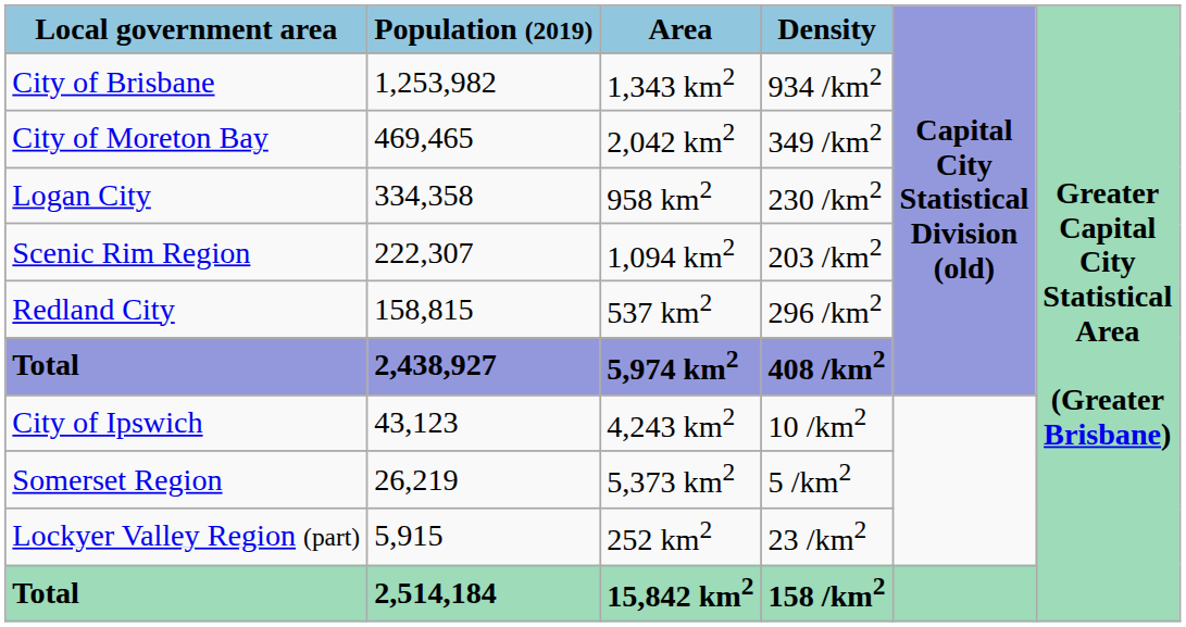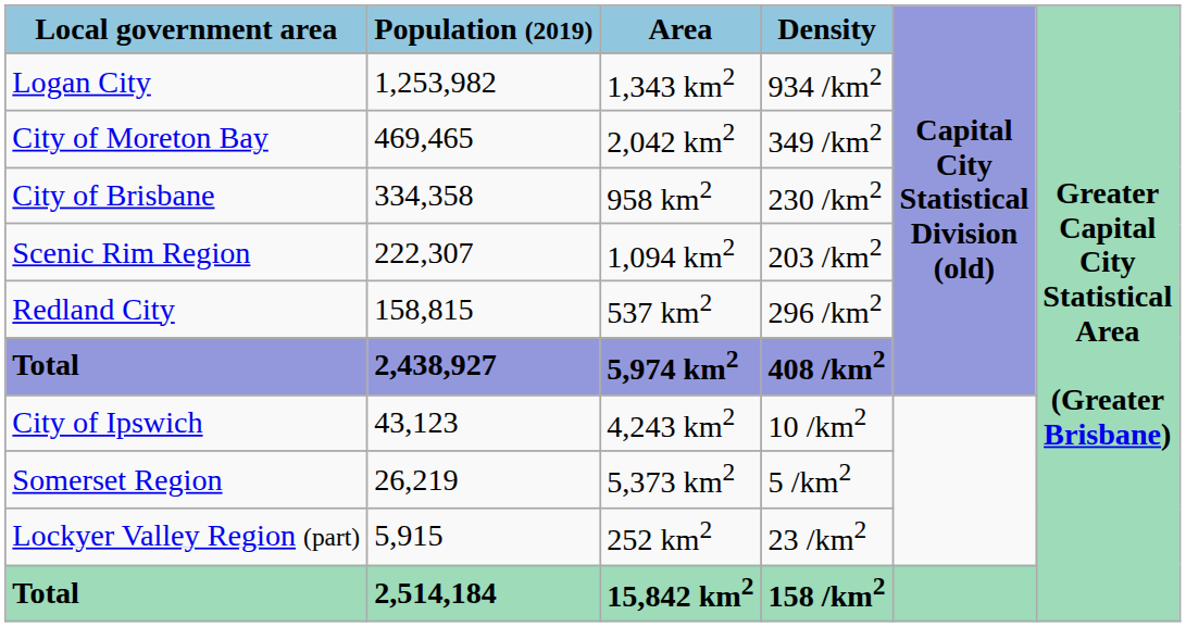1,343 km2 | Local government area: City of Brisbane -> Logan City
958 km2 | Local government area: Logan City -> City of Brisbane
